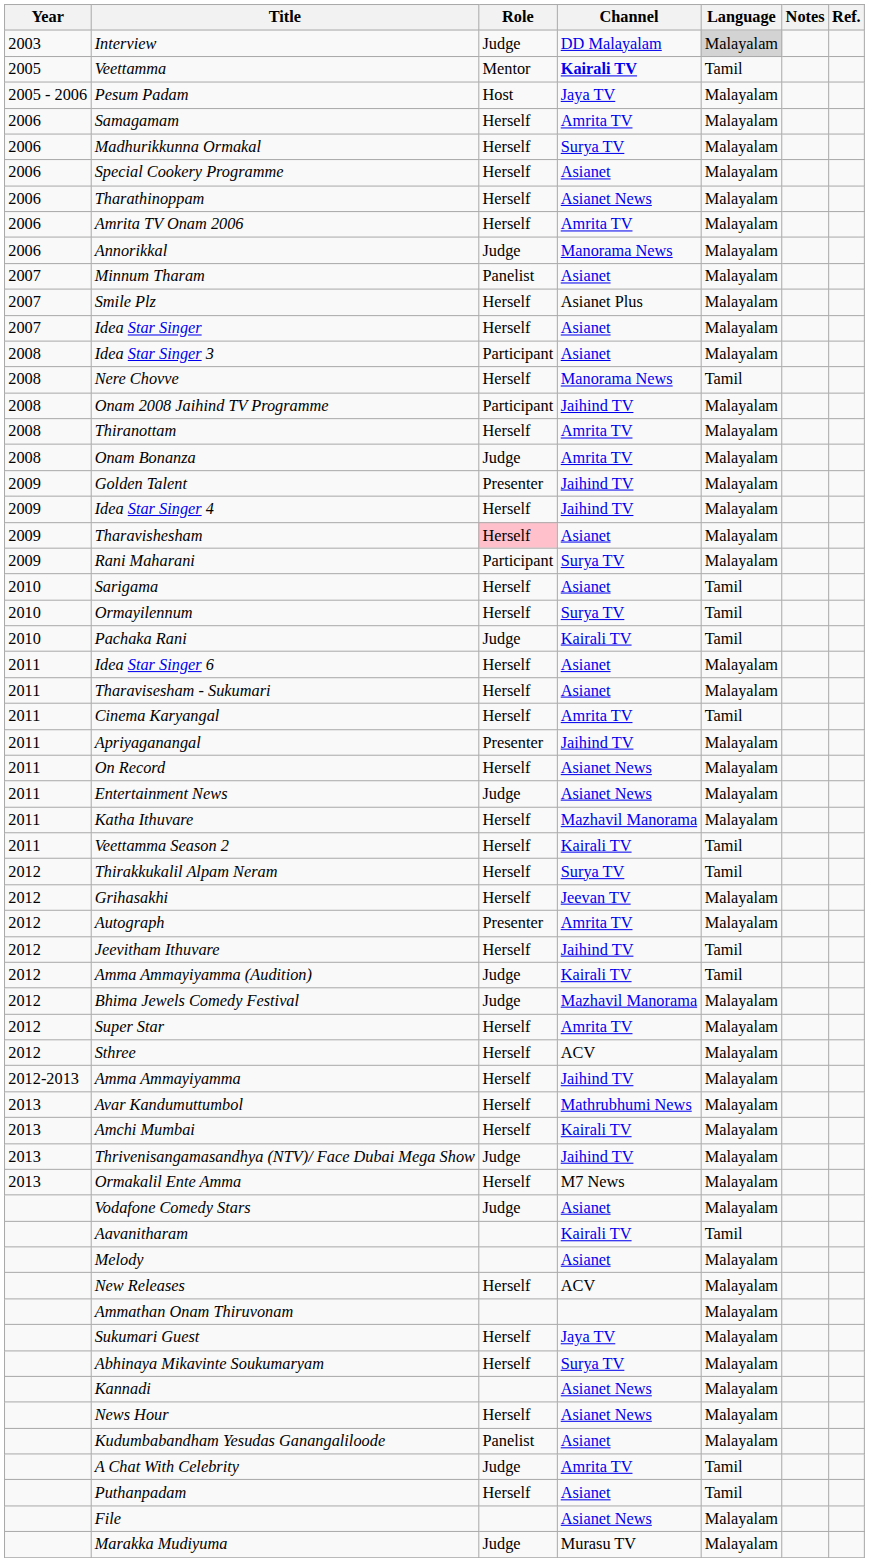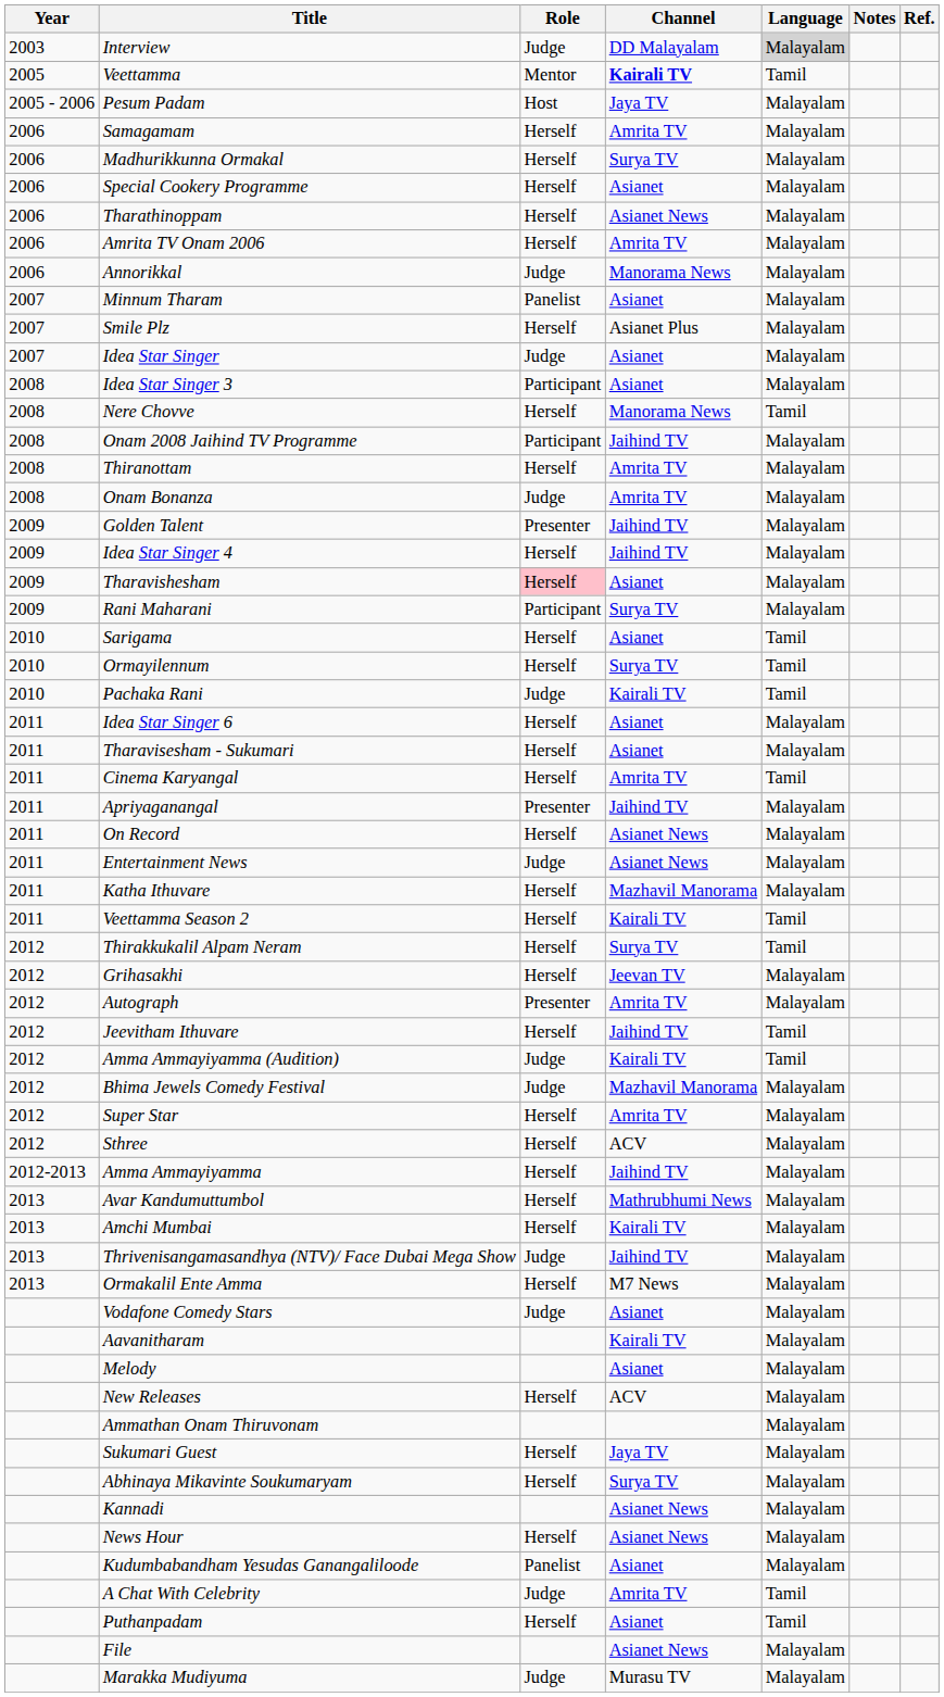Idea Star Singer | Role: Herself -> Judge
Aavanitharam | Language: Tamil -> Malayalam
